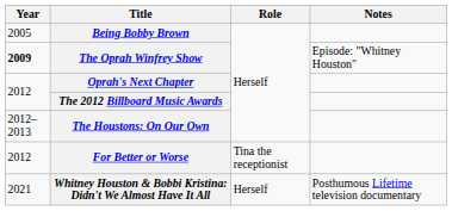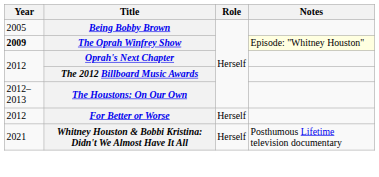The Oprah Winfrey Show | Notes: no background -> lightyellow background
For Better or Worse | Role: Tina the receptionist -> Herself
